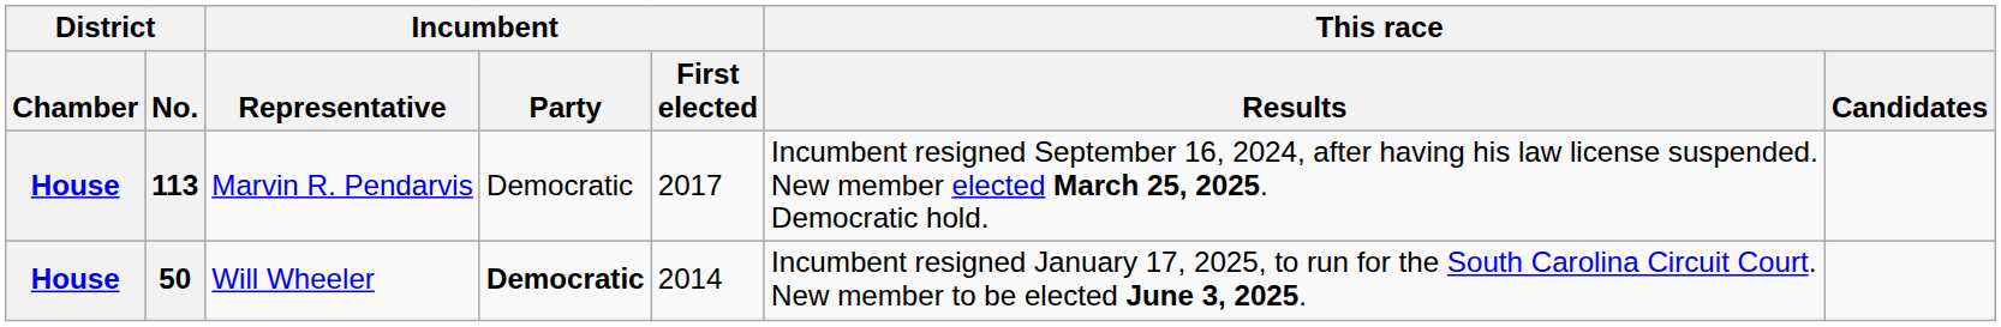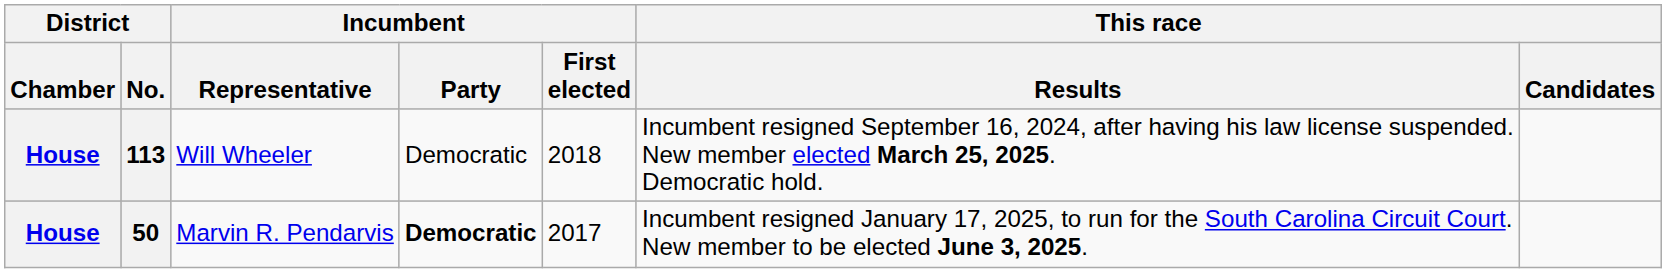113 | Incumbent / Representative: Marvin R. Pendarvis -> Will Wheeler
113 | Incumbent / First elected: 2017 -> 2018
50 | Incumbent / Representative: Will Wheeler -> Marvin R. Pendarvis
50 | Incumbent / First elected: 2014 -> 2017
